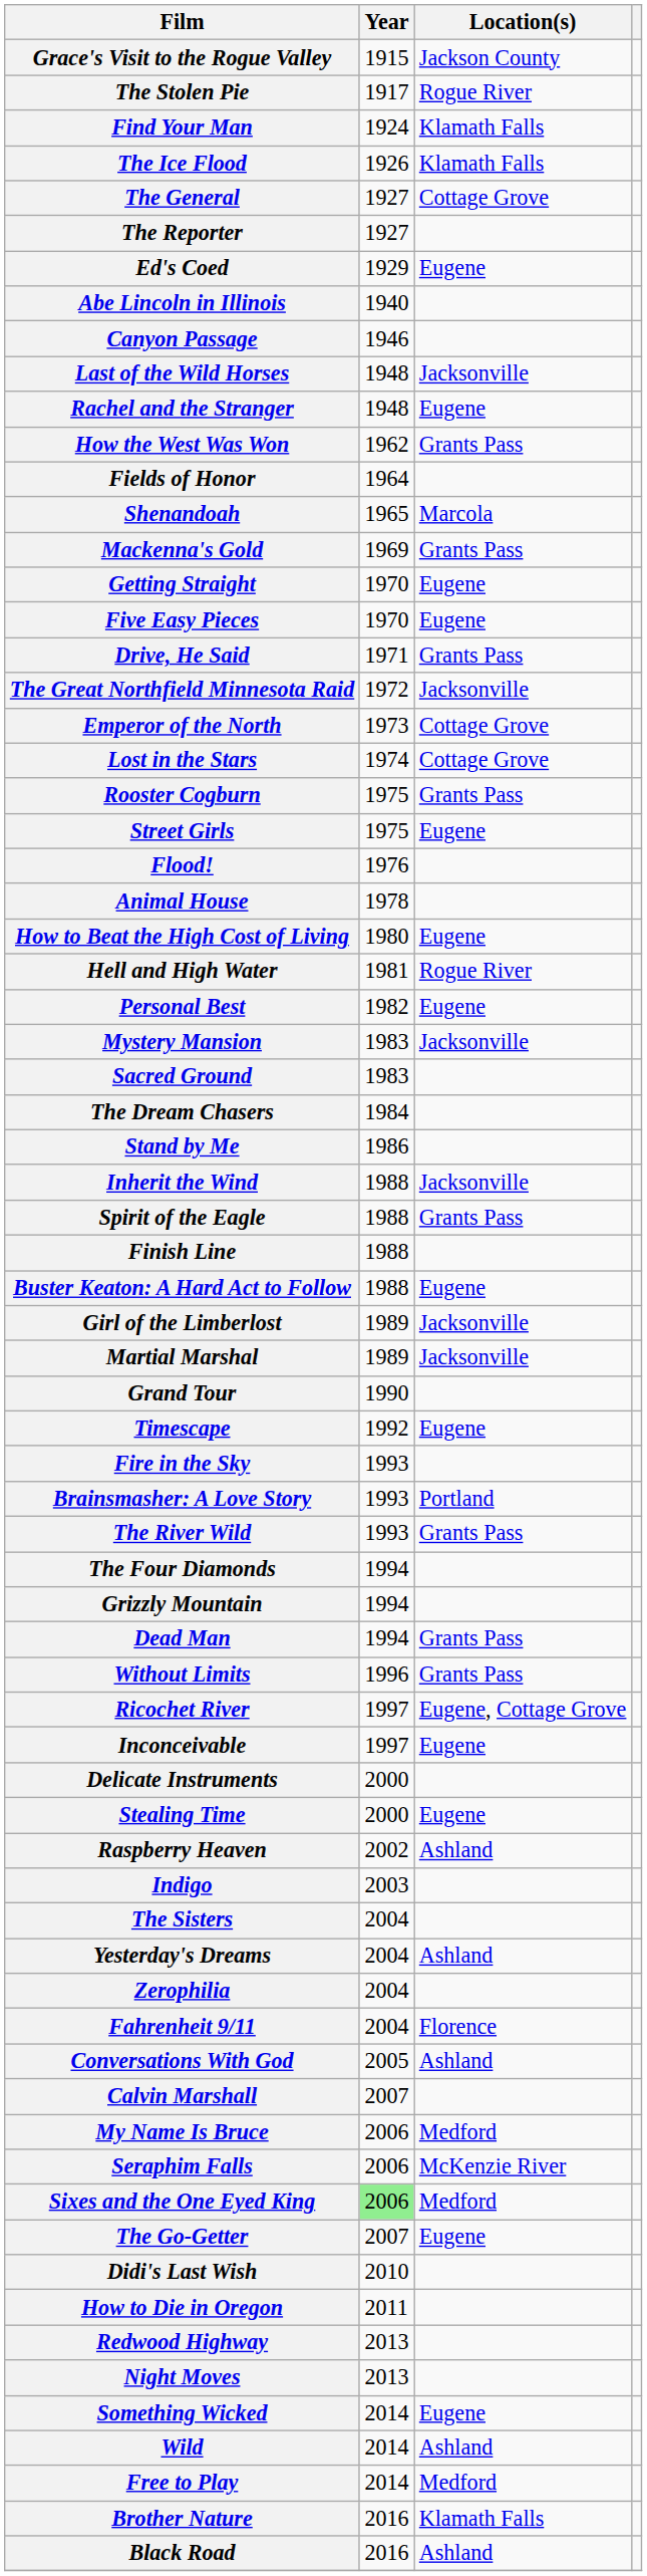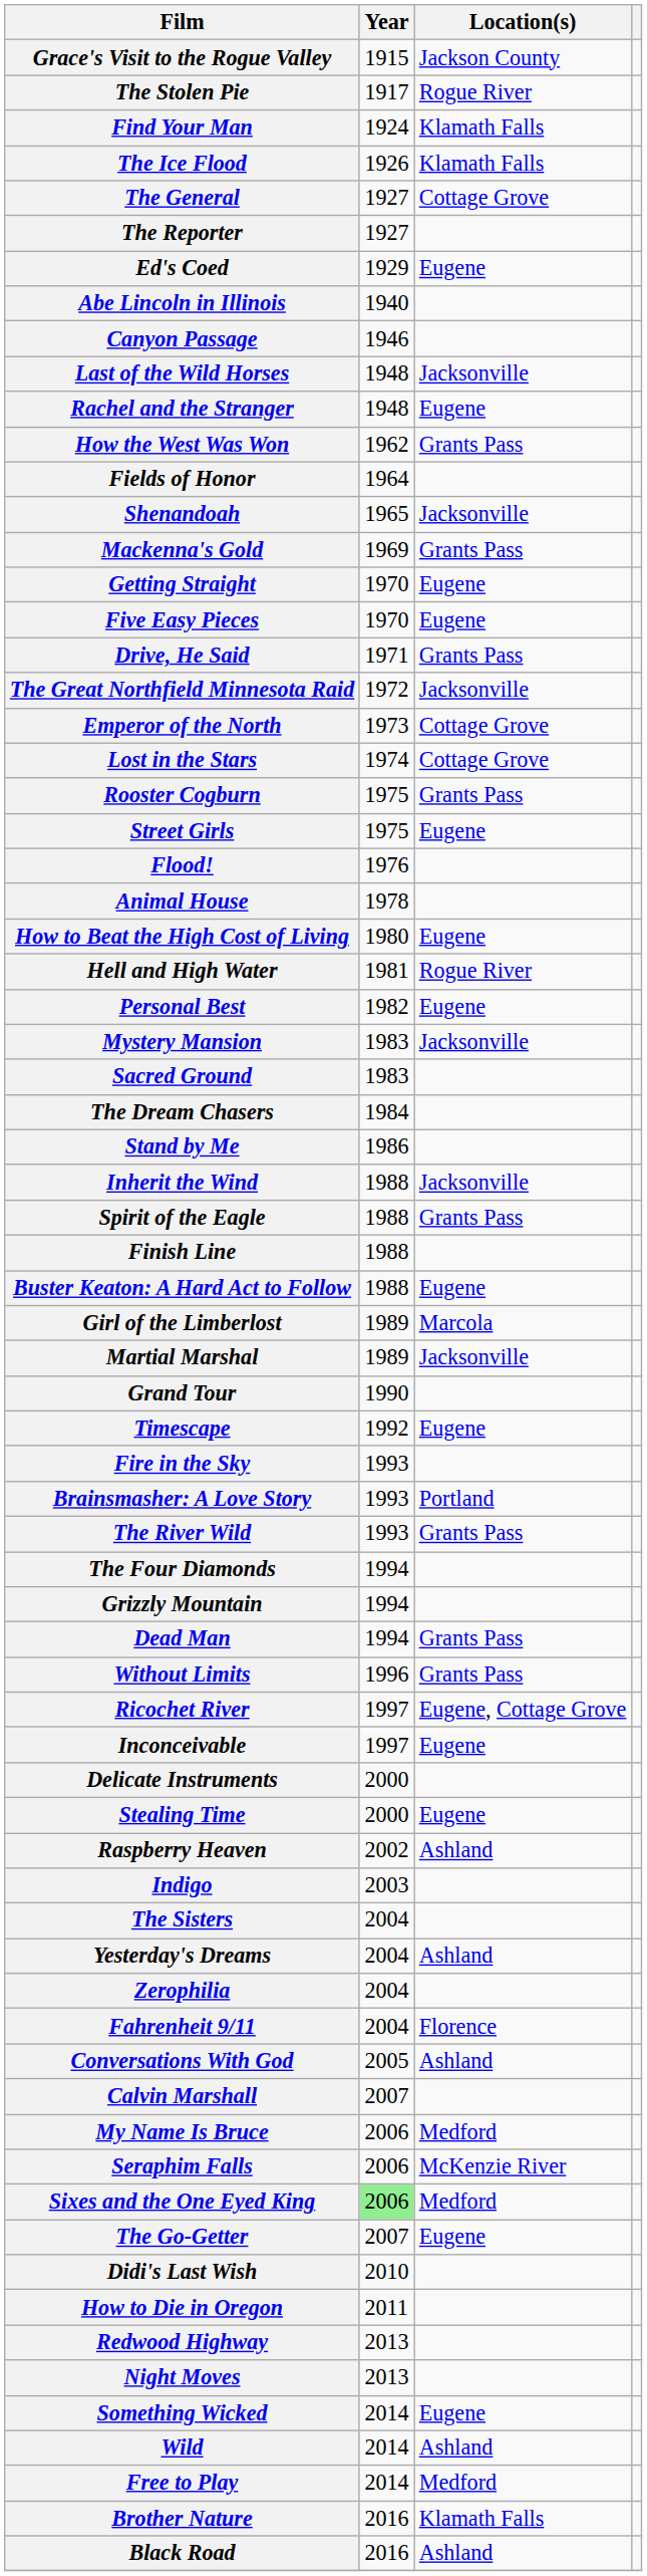Shenandoah | Location(s): Marcola -> Jacksonville
Girl of the Limberlost | Location(s): Jacksonville -> Marcola
